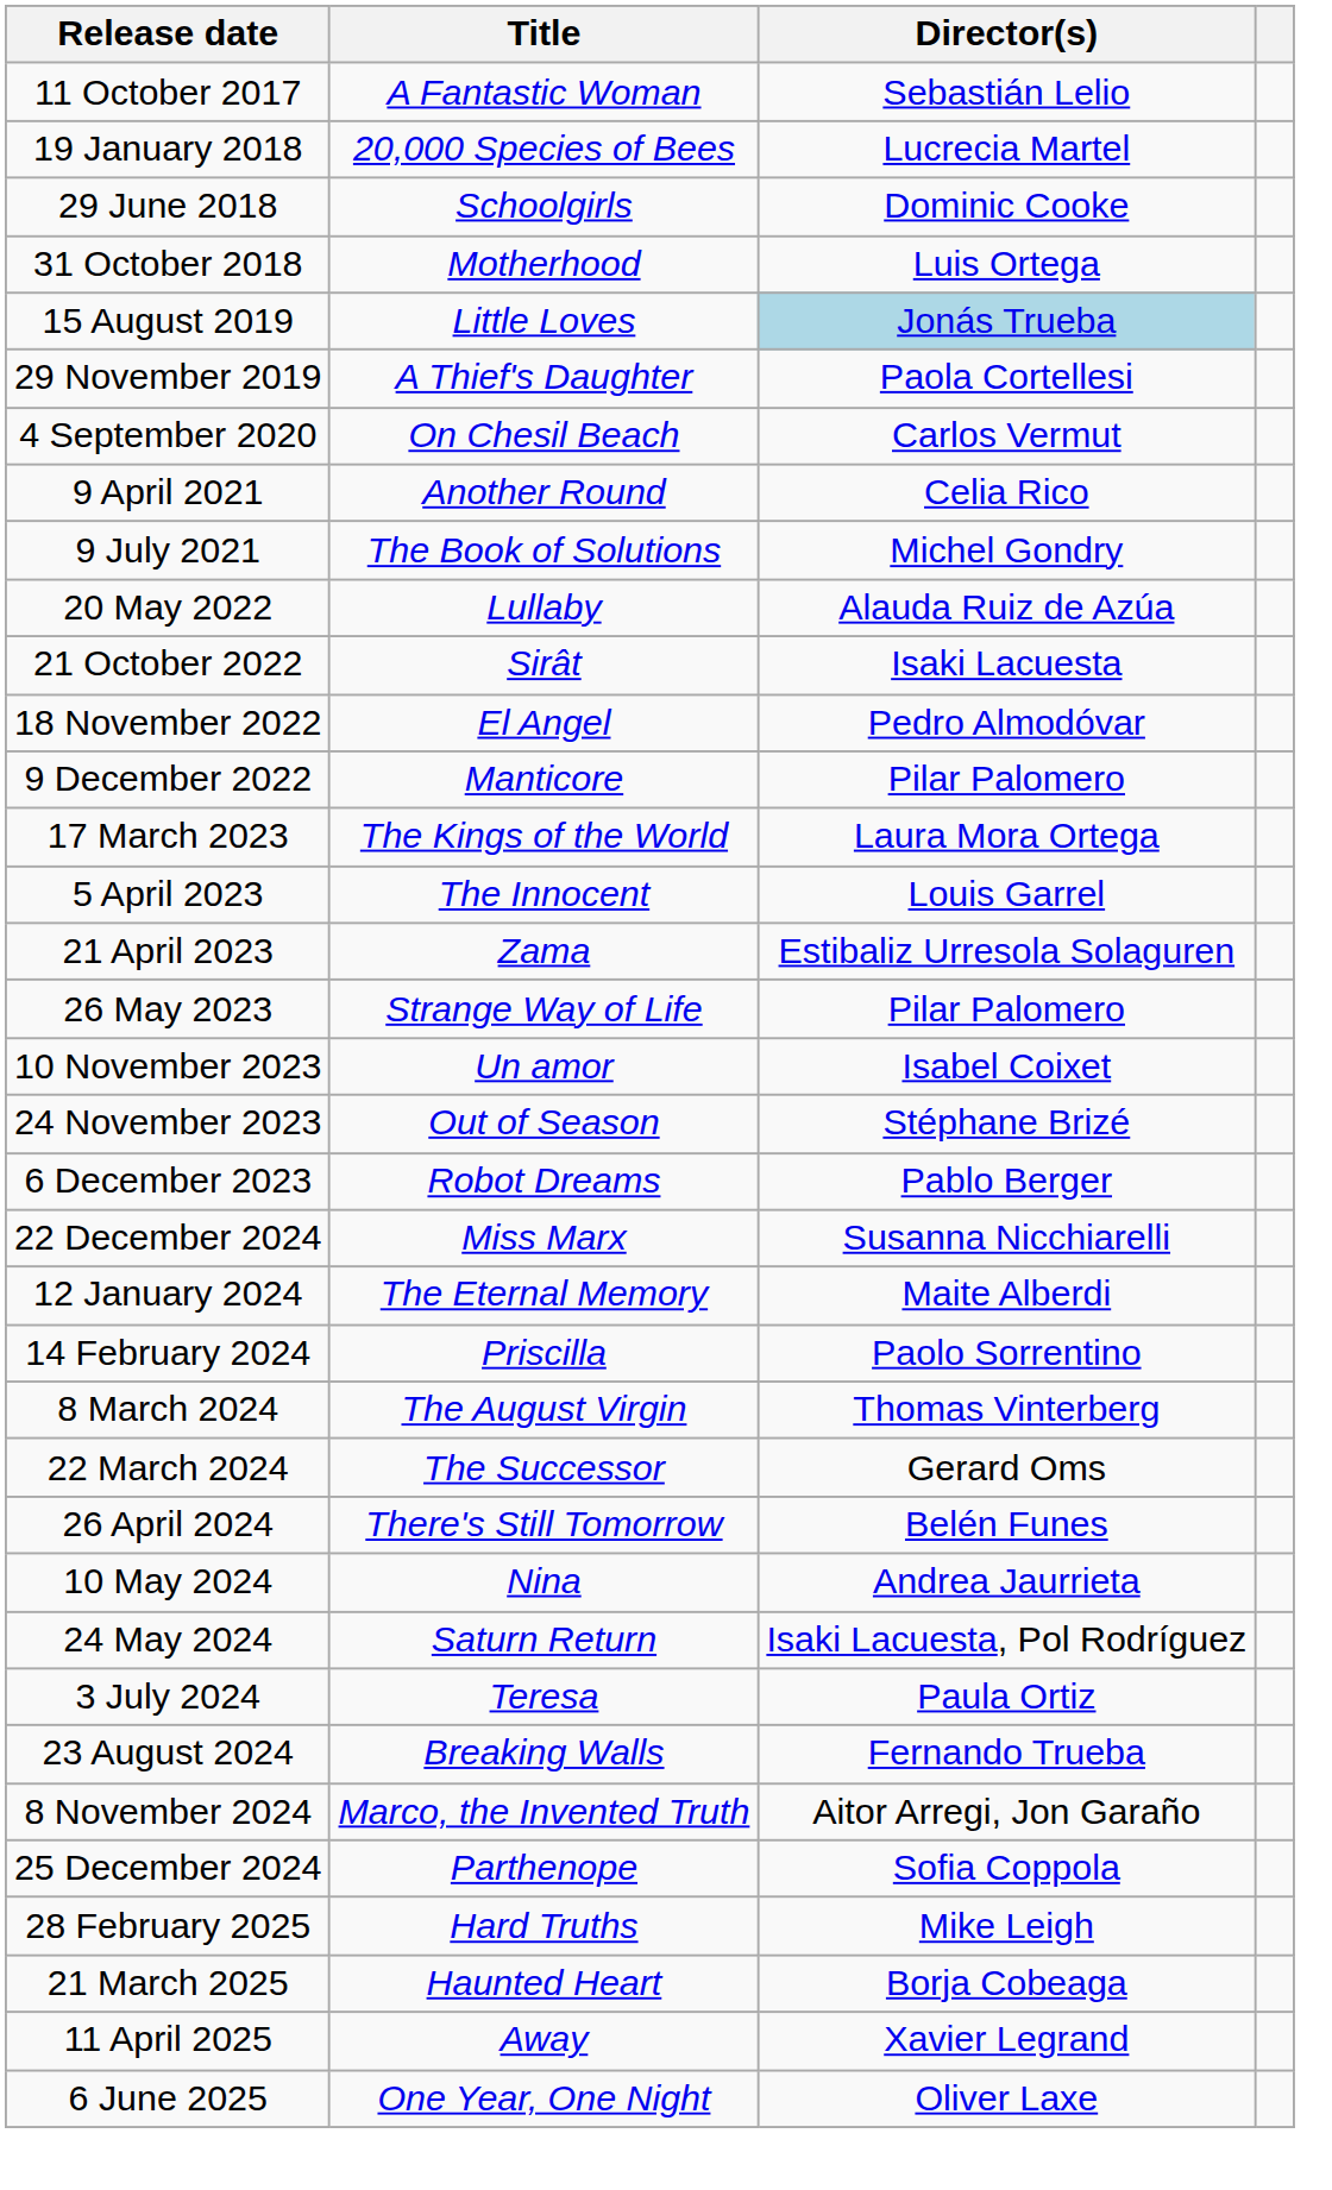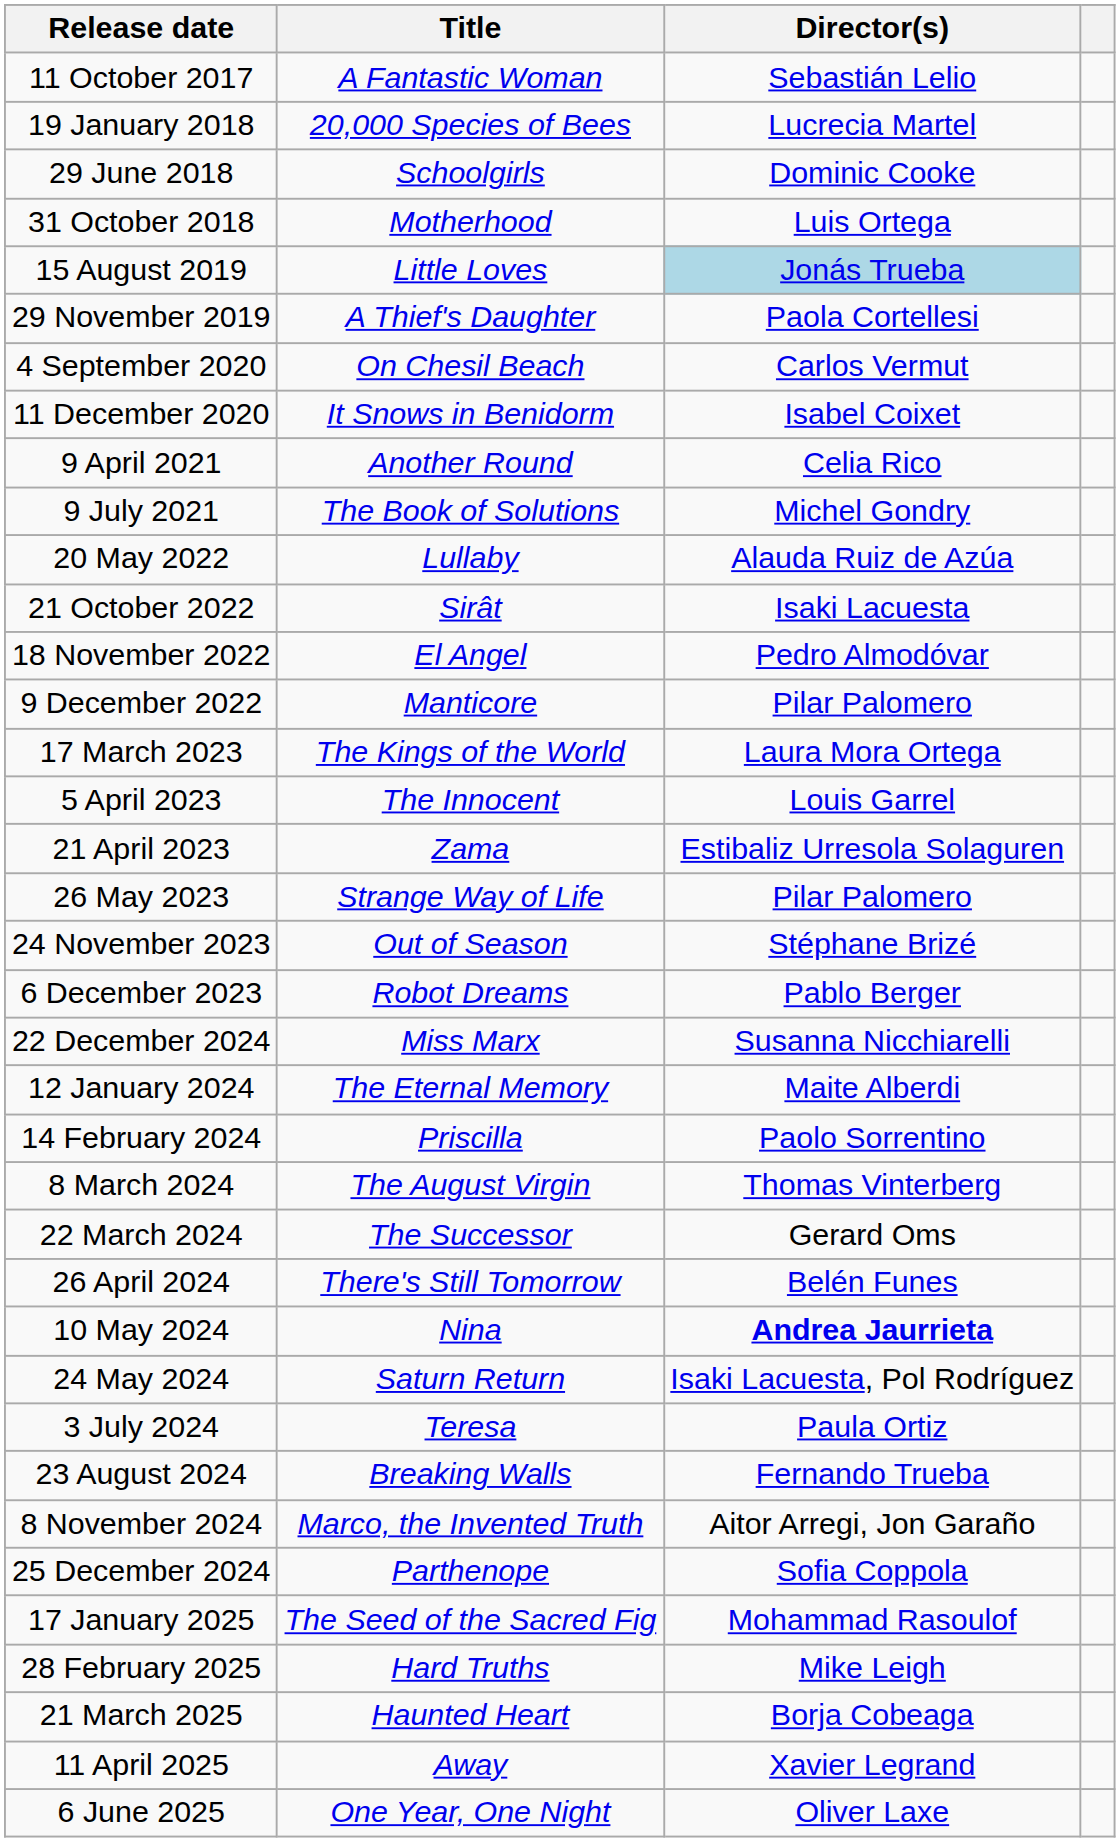+ row: 11 December 2020 | It Snows in Benidorm | Isabel Coixet
- row: 10 November 2023 | Un amor | Isabel Coixet
10 May 2024 | Director(s): normal -> bold
+ row: 17 January 2025 | The Seed of the Sacred Fig | Mohammad Rasoulof
